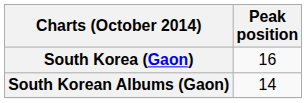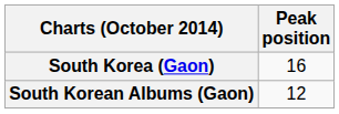South Korean Albums (Gaon) | Peak position: 14 -> 12
